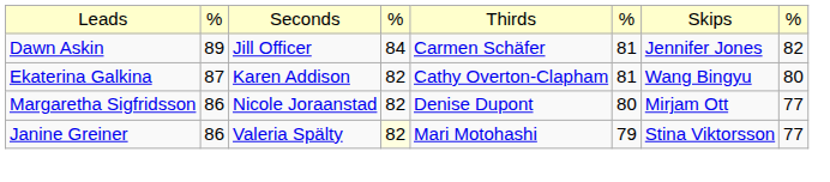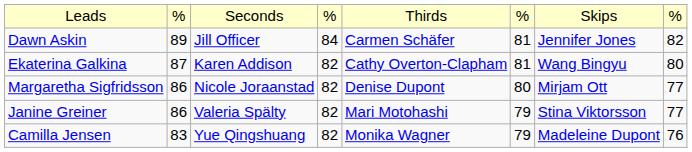Janine Greiner | column 4: lightyellow background -> no background
+ row: Camilla Jensen | 83 | Yue Qingshuang | 82 | Monika Wagner | 79 | Madeleine Dupont | 76
